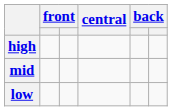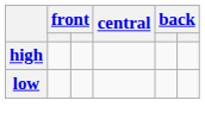- row: mid
